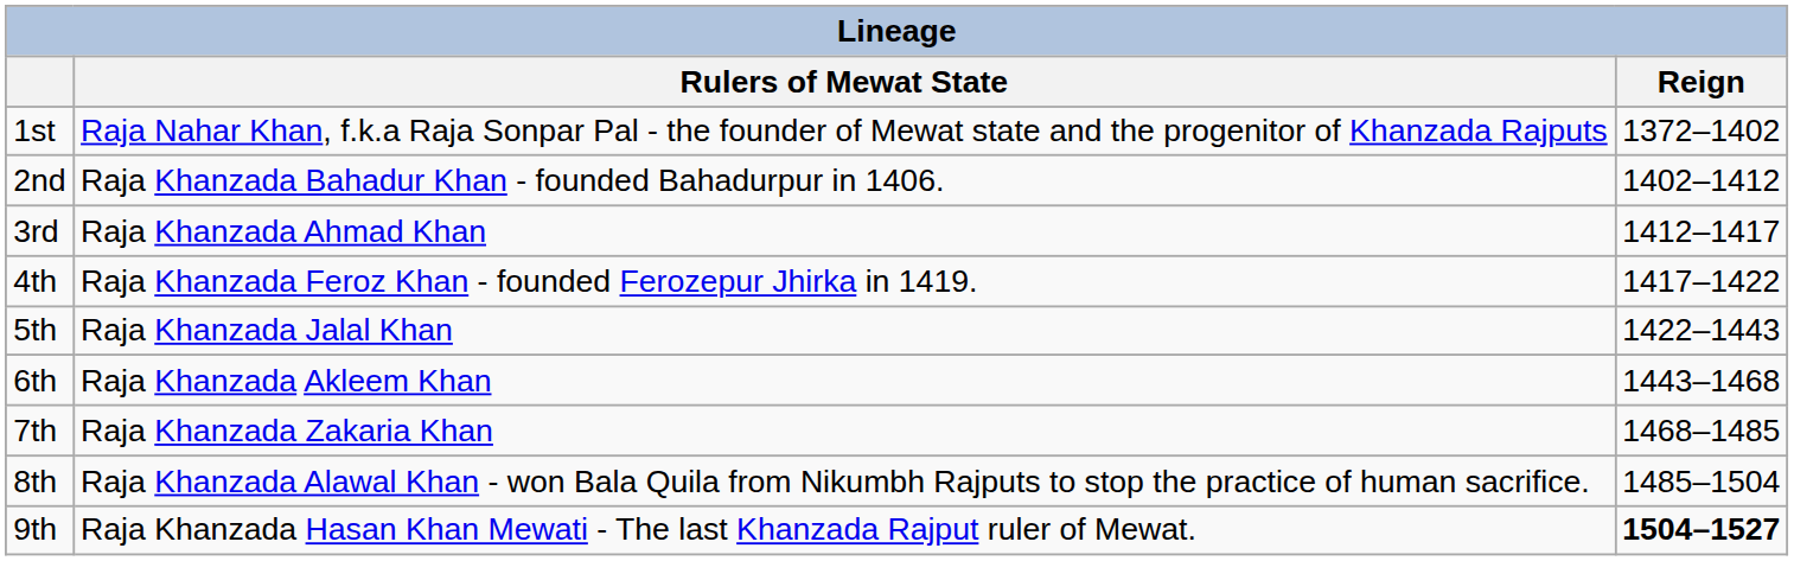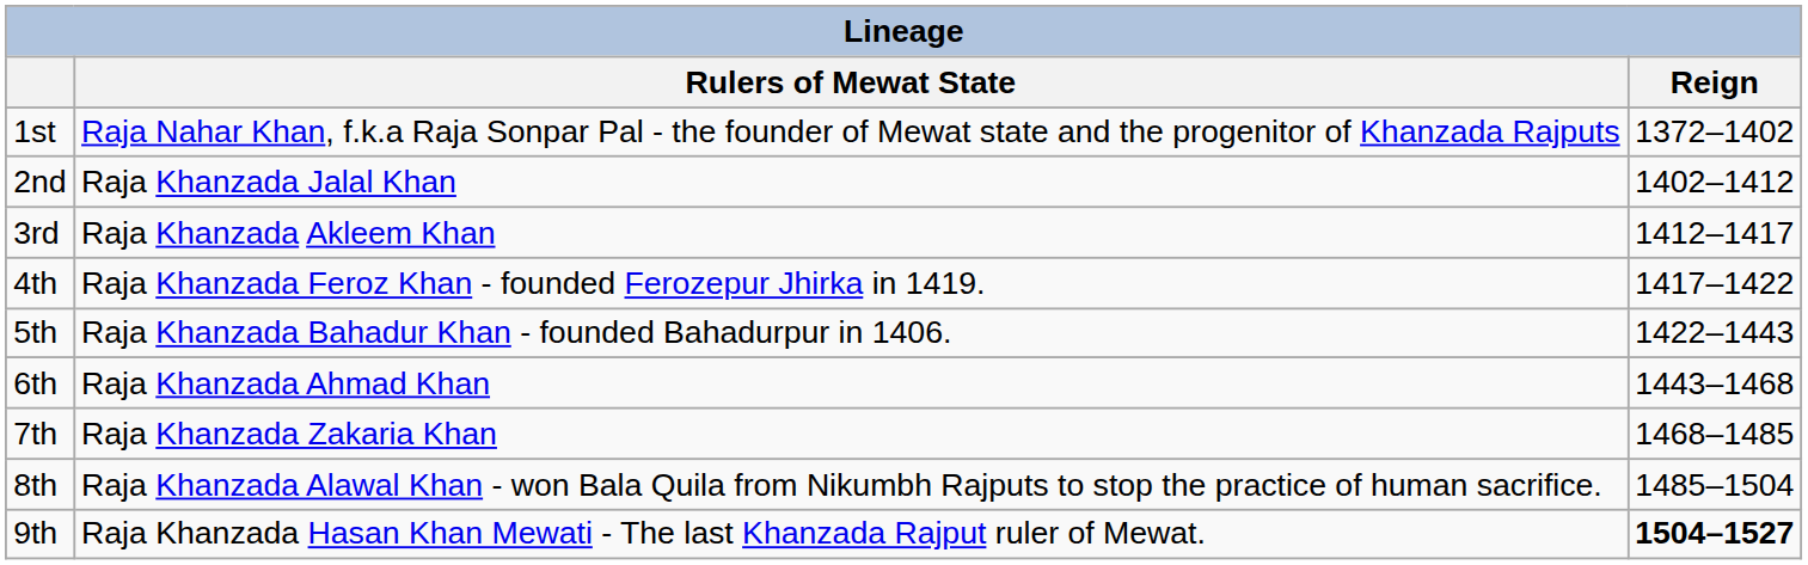2nd | Rulers of Mewat State: Raja Khanzada Bahadur Khan - founded Bahadurpur in 1406. -> Raja Khanzada Jalal Khan
3rd | Rulers of Mewat State: Raja Khanzada Ahmad Khan -> Raja Khanzada Akleem Khan
5th | Rulers of Mewat State: Raja Khanzada Jalal Khan -> Raja Khanzada Bahadur Khan - founded Bahadurpur in 1406.
6th | Rulers of Mewat State: Raja Khanzada Akleem Khan -> Raja Khanzada Ahmad Khan
